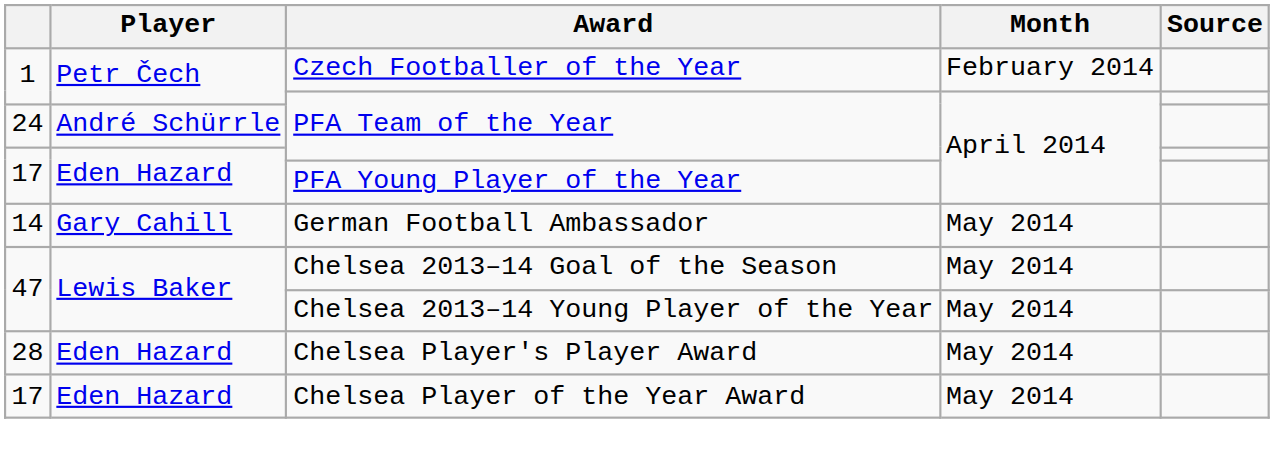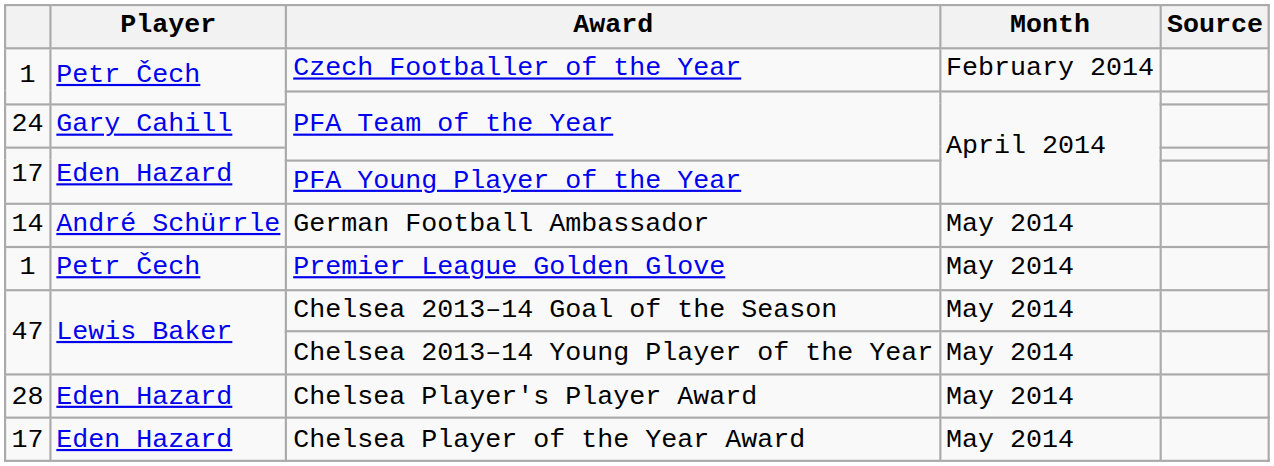24 / PFA Team of the Year | Player: André Schürrle -> Gary Cahill
German Football Ambassador | Player: Gary Cahill -> André Schürrle
+ row: 1 | Petr Čech | Premier League Golden Glove | May 2014
